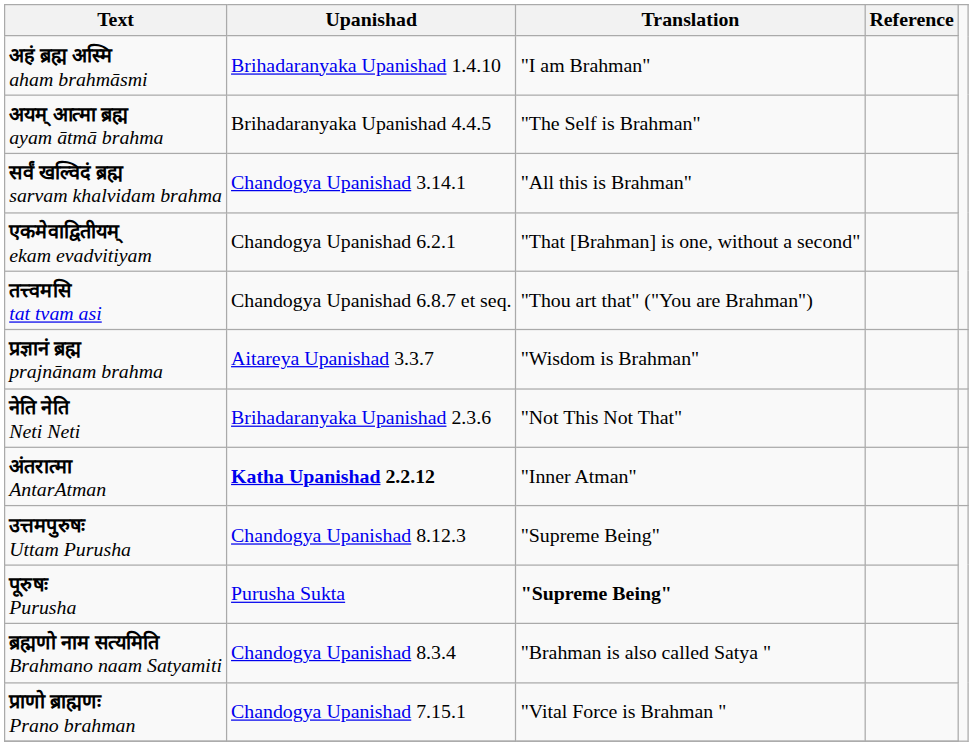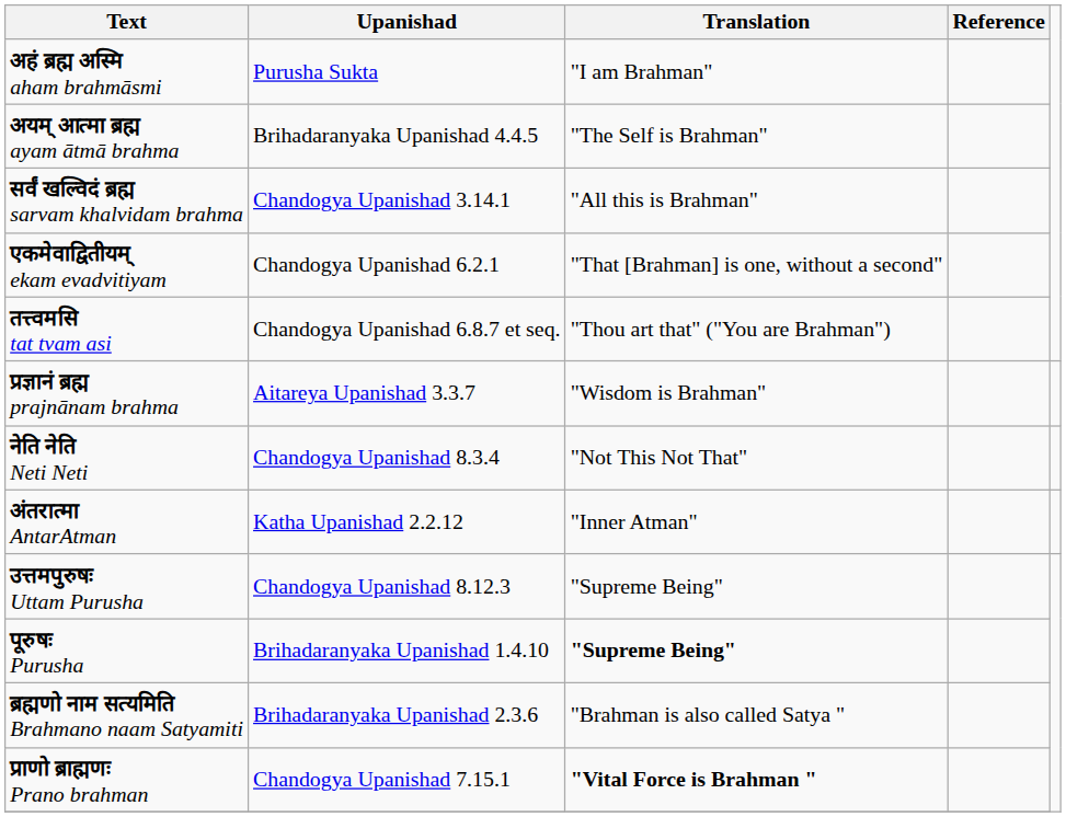अहं ब्रह्म अस्मि aham brahmāsmi | Upanishad: Brihadaranyaka Upanishad 1.4.10 -> Purusha Sukta
नेति नेति Neti Neti | Upanishad: Brihadaranyaka Upanishad 2.3.6 -> Chandogya Upanishad 8.3.4
अंतरात्मा AntarAtman | Upanishad: bold -> normal
पूरुषः Purusha | Upanishad: Purusha Sukta -> Brihadaranyaka Upanishad 1.4.10
ब्रह्मणो नाम सत्यमिति Brahmano naam Satyamiti | Upanishad: Chandogya Upanishad 8.3.4 -> Brihadaranyaka Upanishad 2.3.6
प्राणो ब्राह्मणः Prano brahman | Translation: normal -> bold
